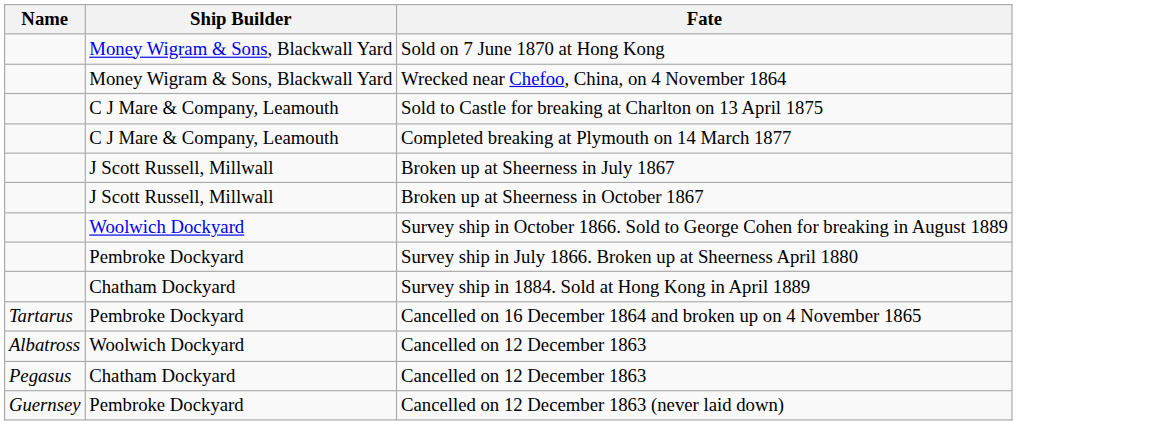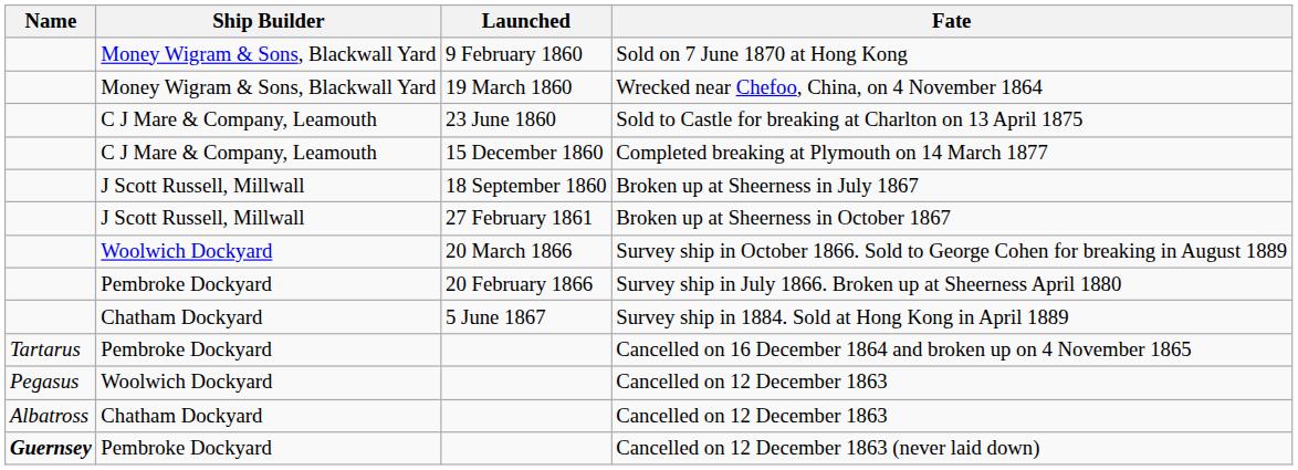+ column: Launched | 9 February 1860 | 19 March 1860 | 23 June 1860 | 15 December 1860 | 18 September 1860 | 27 February 1861 | 20 March 1866 | 20 February 1866 | 5 June 1867
Woolwich Dockyard / Cancelled on 12 December 1863 | Name: Albatross -> Pegasus
Chatham Dockyard / Cancelled on 12 December 1863 | Name: Pegasus -> Albatross
Cancelled on 12 December 1863 (never laid down) | Name: normal -> bold
